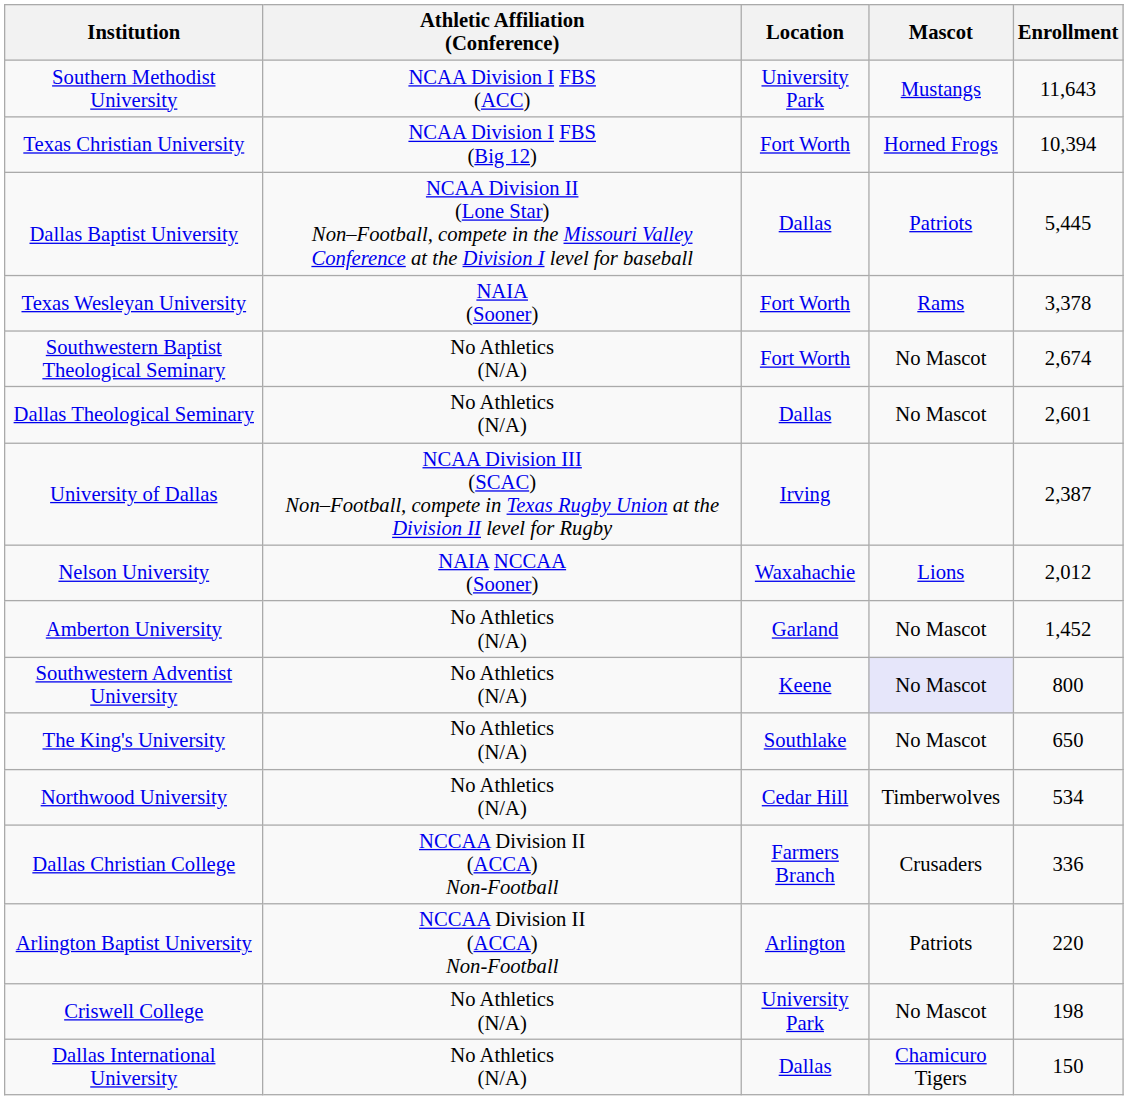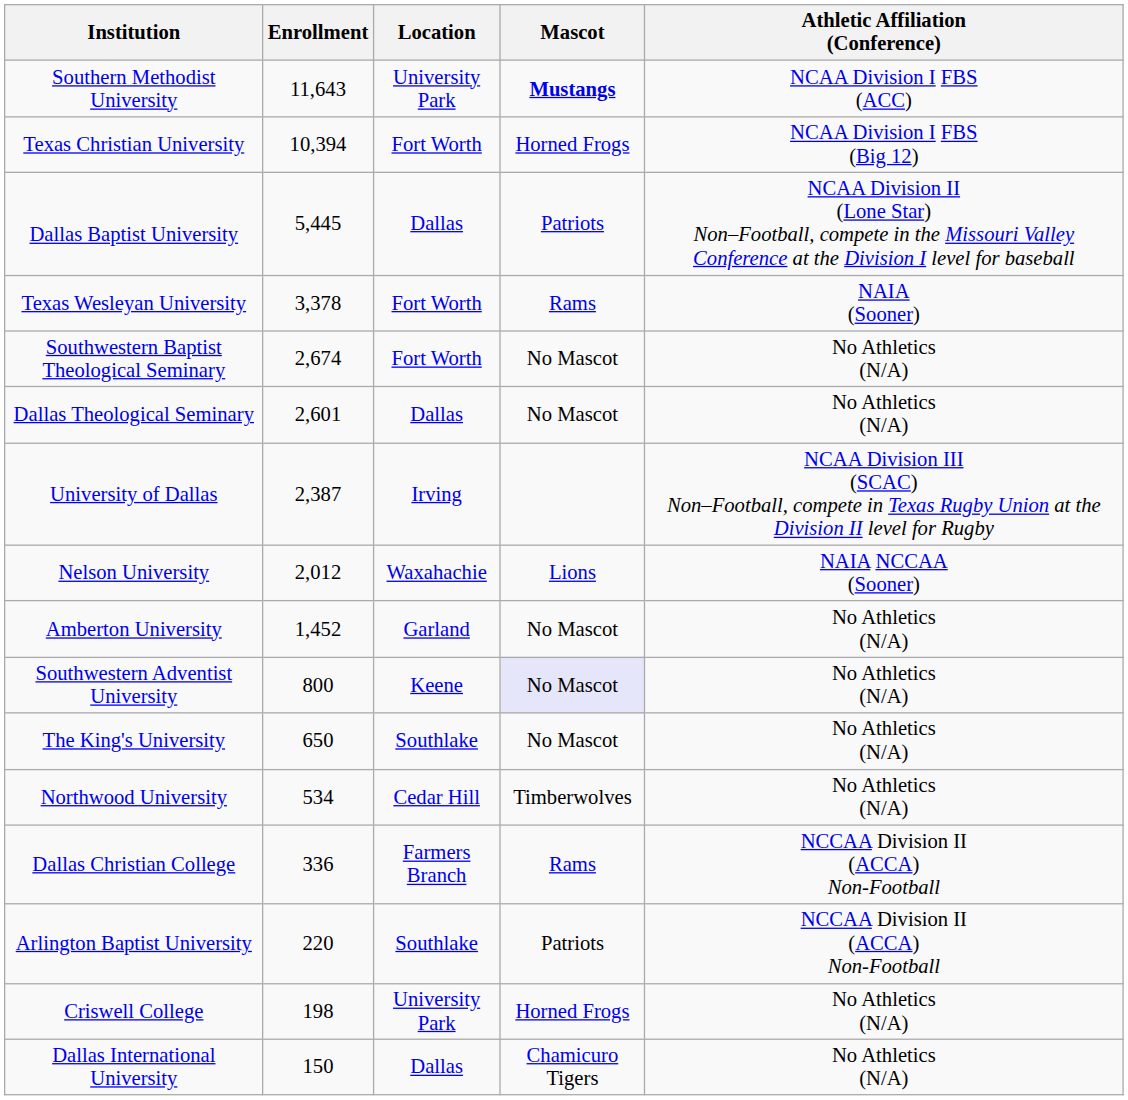columns swapped: Enrollment <-> Athletic Affiliation (Conference)
Southern Methodist University | Mascot: normal -> bold
Dallas Christian College | Mascot: Crusaders -> Rams
Arlington Baptist University | Location: Arlington -> Southlake
Criswell College | Mascot: No Mascot -> Horned Frogs
